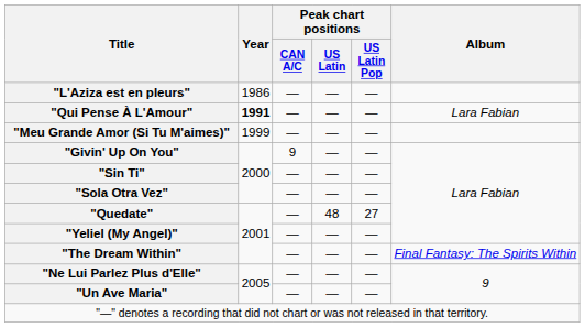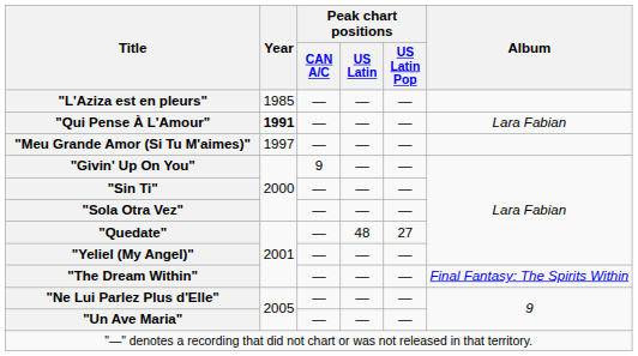"L'Aziza est en pleurs" | Year: 1986 -> 1985
"Meu Grande Amor (Si Tu M'aimes)" | Year: 1999 -> 1997
